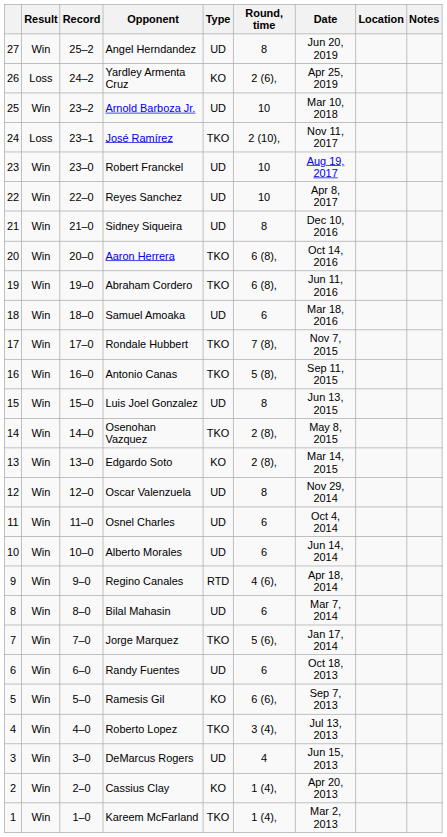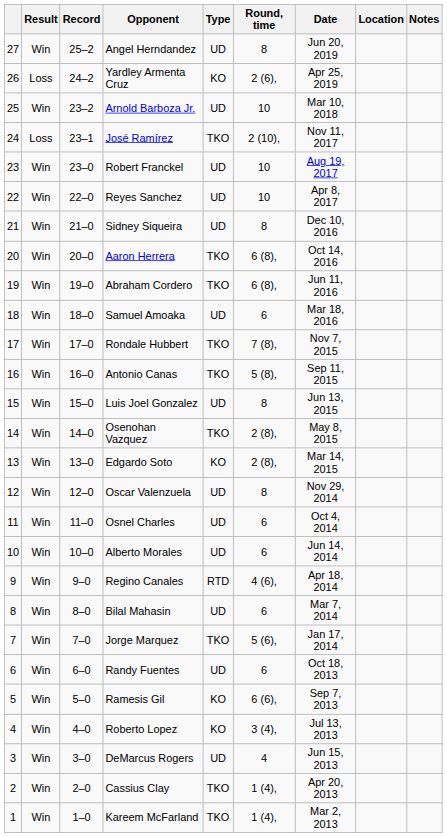Roberto Lopez | Type: TKO -> KO
Cassius Clay | Type: KO -> TKO
